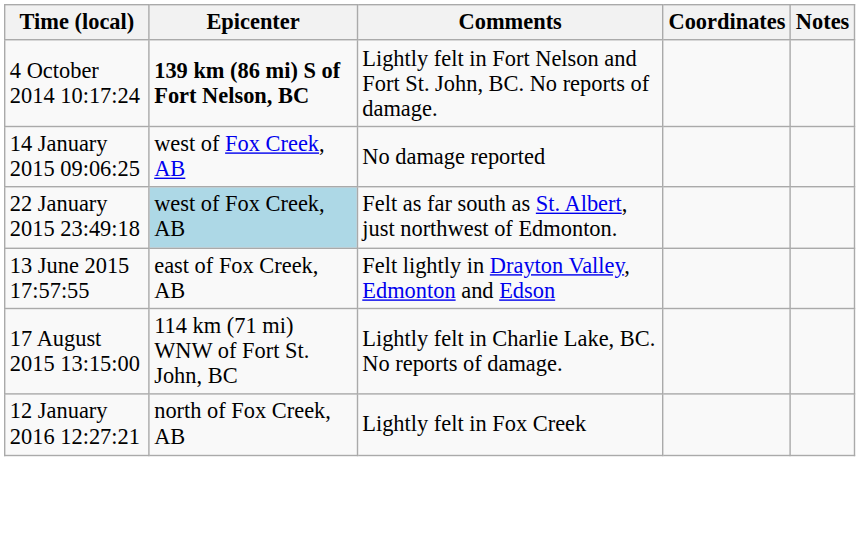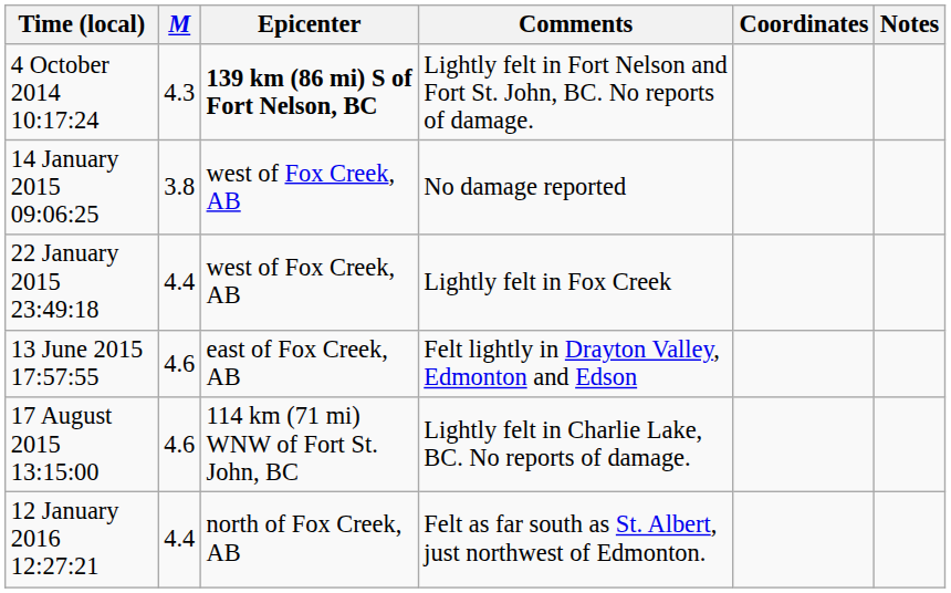+ column: M | 4.3 | 3.8 | 4.4 | 4.6 | 4.6 | 4.4
22 January 2015 23:49:18 | Epicenter: lightblue background -> no background
22 January 2015 23:49:18 | Comments: Felt as far south as St. Albert, just northwest of Edmonton. -> Lightly felt in Fox Creek
12 January 2016 12:27:21 | Comments: Lightly felt in Fox Creek -> Felt as far south as St. Albert, just northwest of Edmonton.
